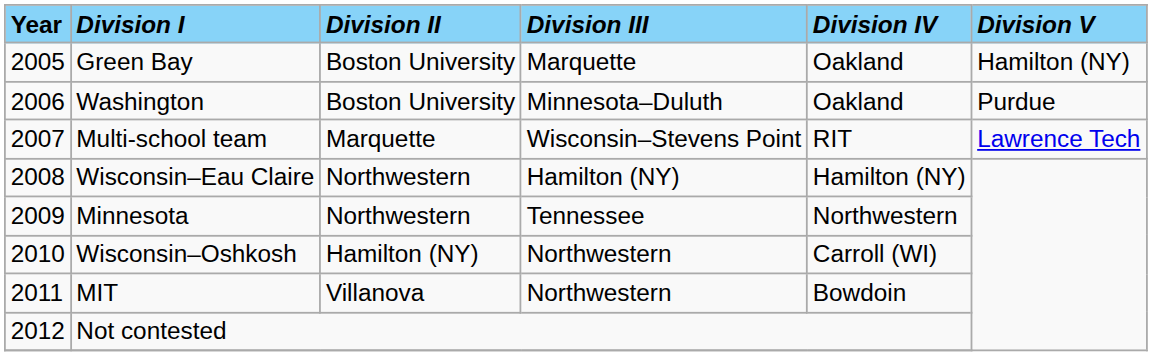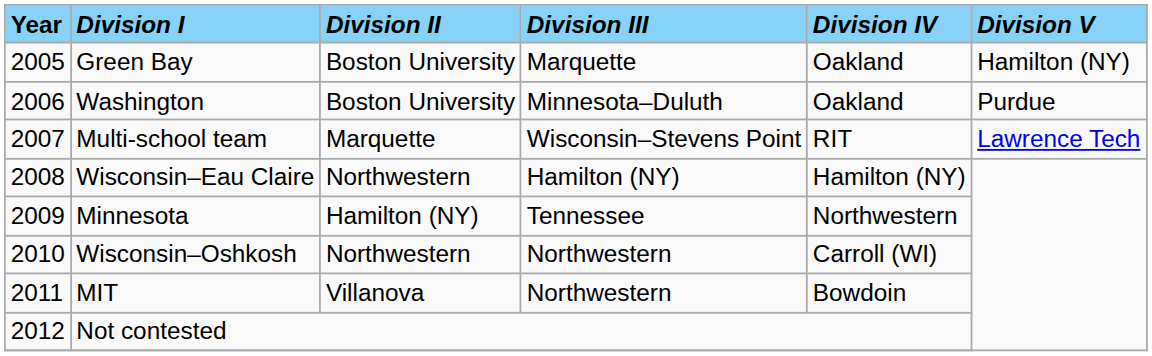Minnesota | Division II: Northwestern -> Hamilton (NY)
Wisconsin–Oshkosh | Division II: Hamilton (NY) -> Northwestern
